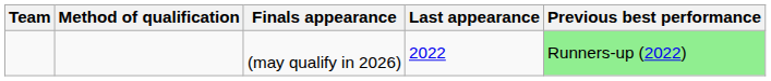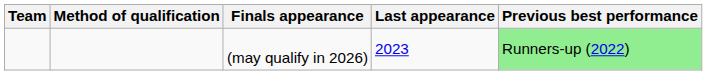(may qualify in 2026) | Last appearance: 2022 -> 2023
